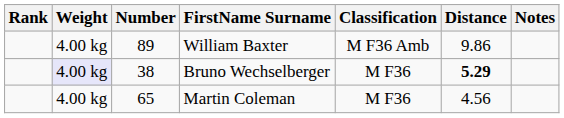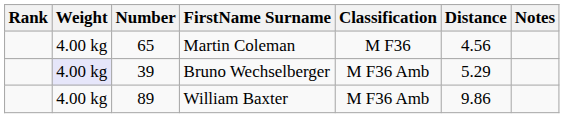rows swapped: William Baxter <-> Martin Coleman
Bruno Wechselberger | Number: 38 -> 39
Bruno Wechselberger | Classification: M F36 -> M F36 Amb
Bruno Wechselberger | Distance: bold -> normal
